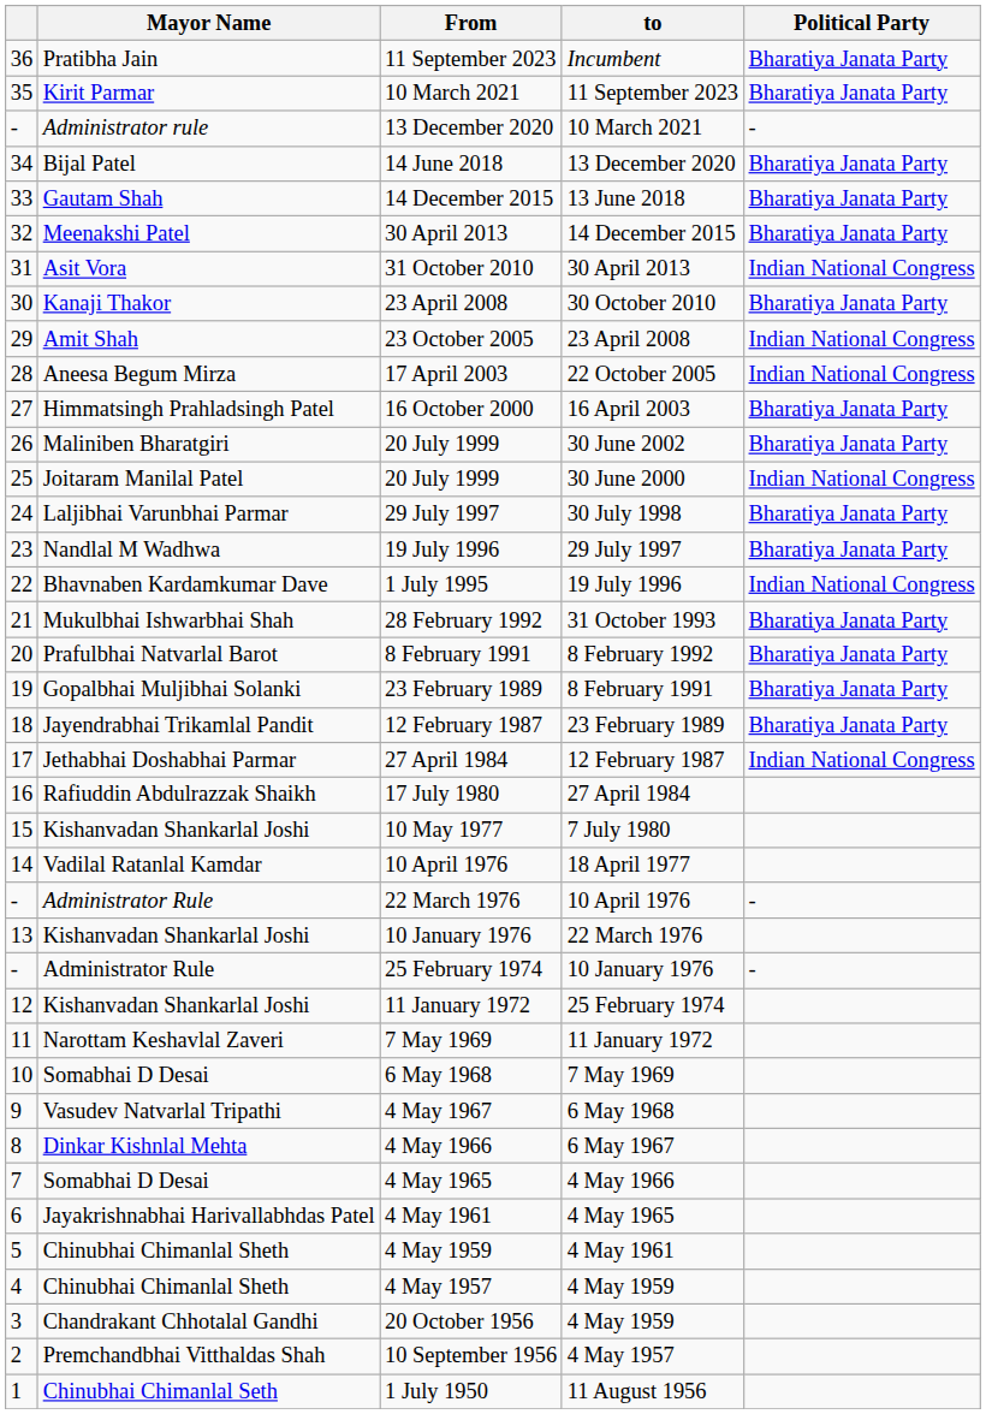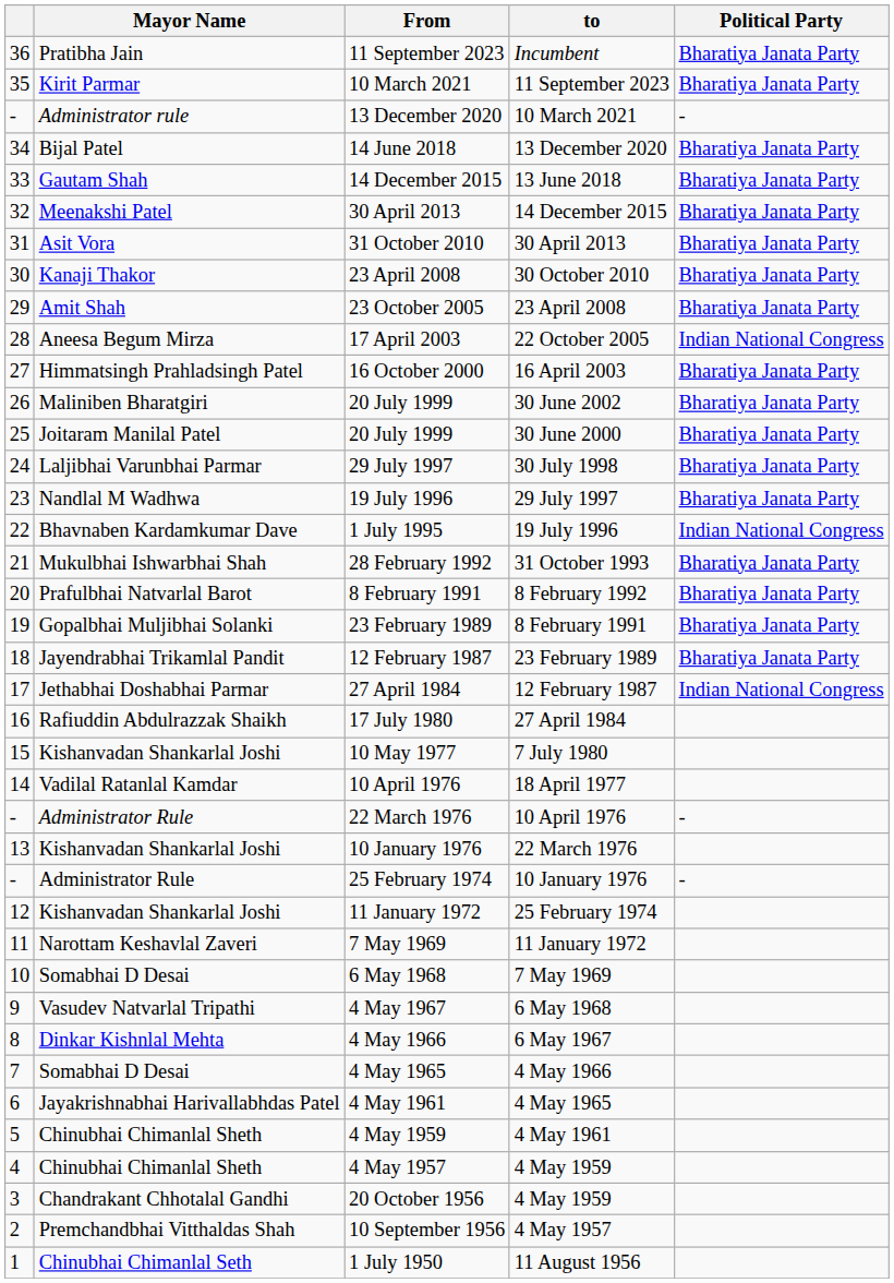31 October 2010 | Political Party: Indian National Congress -> Bharatiya Janata Party
23 October 2005 | Political Party: Indian National Congress -> Bharatiya Janata Party
20 July 1999 / 30 June 2000 | Political Party: Indian National Congress -> Bharatiya Janata Party
